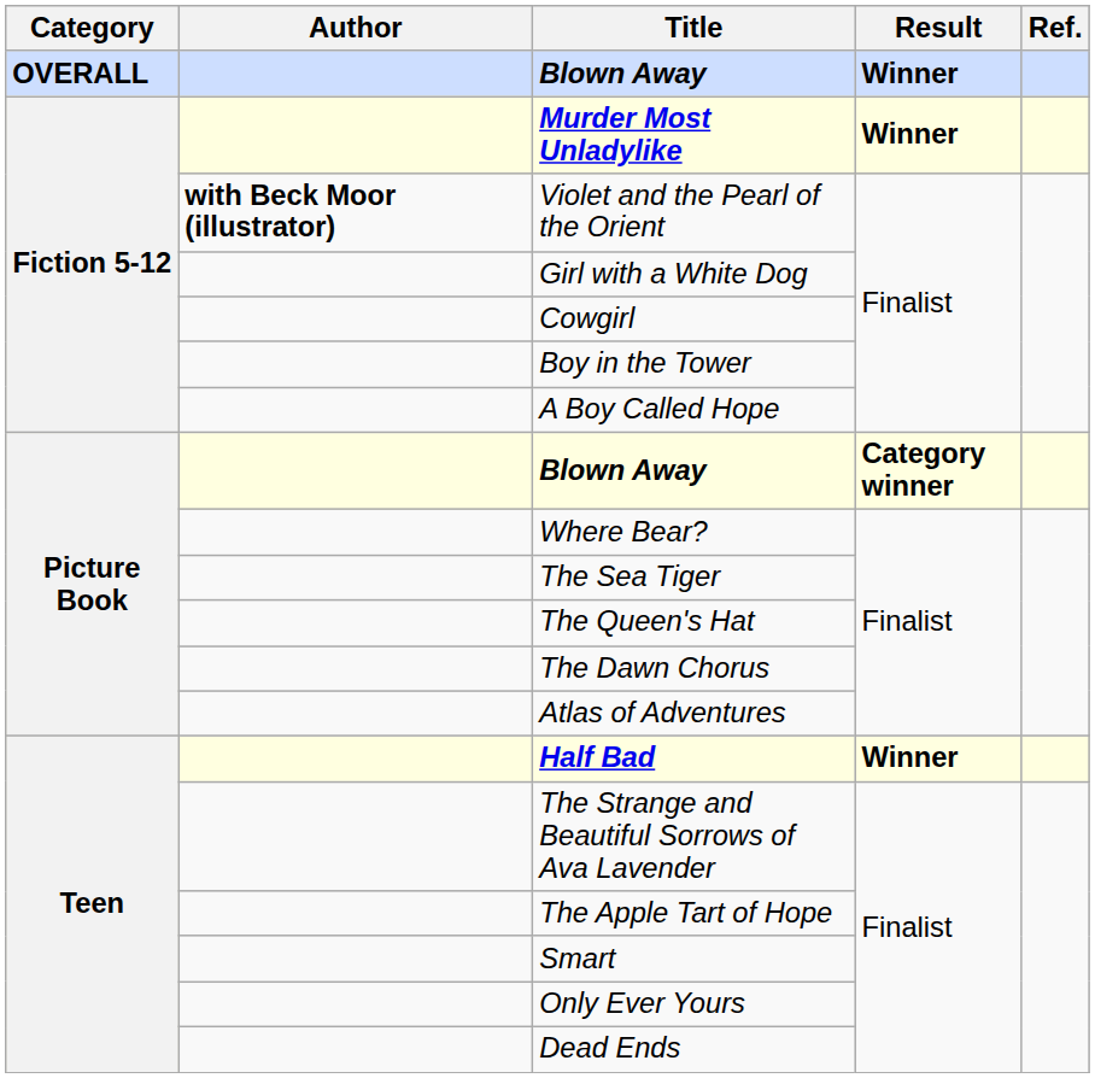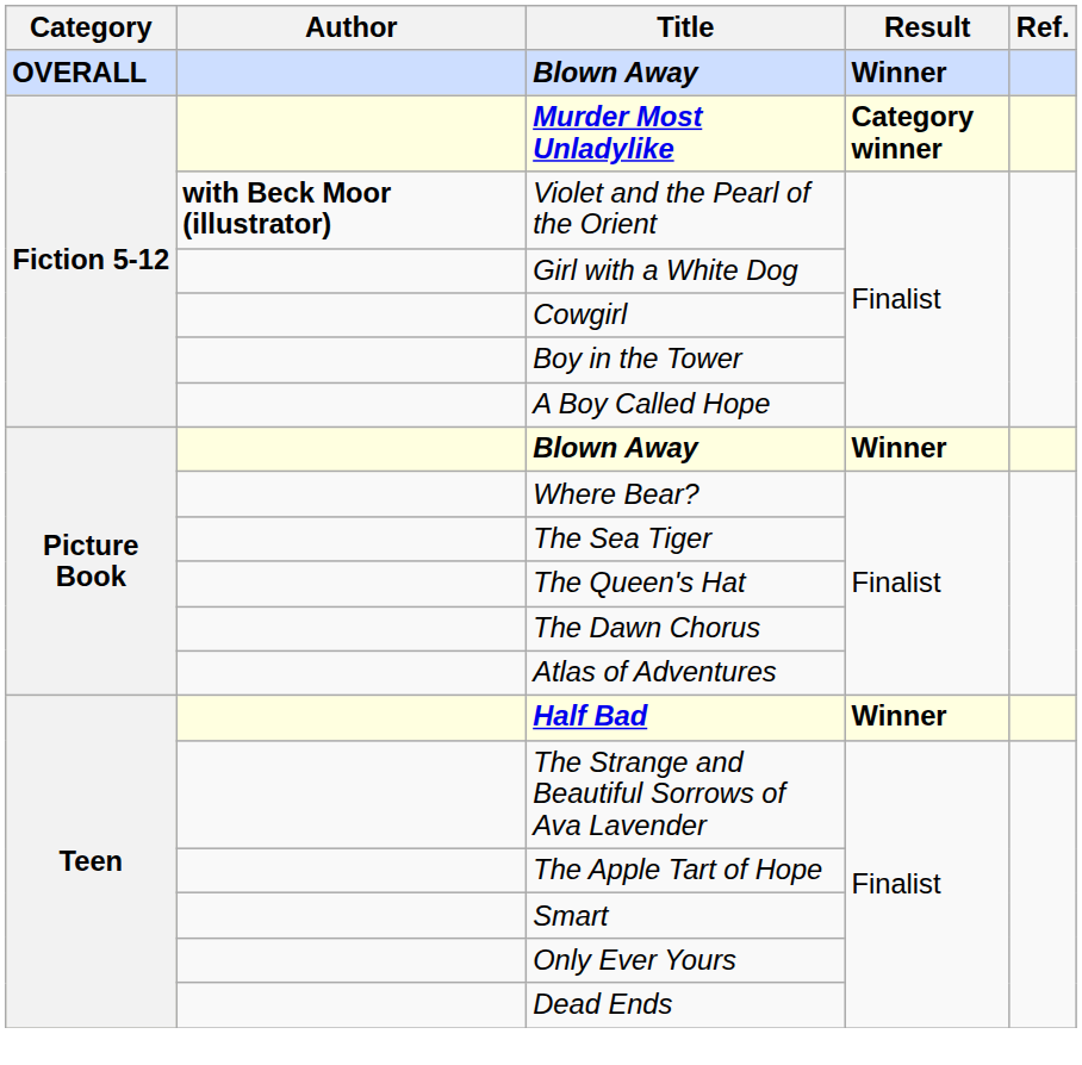Murder Most Unladylike | Result: Winner -> Category winner
Picture Book / Blown Away | Result: Category winner -> Winner
